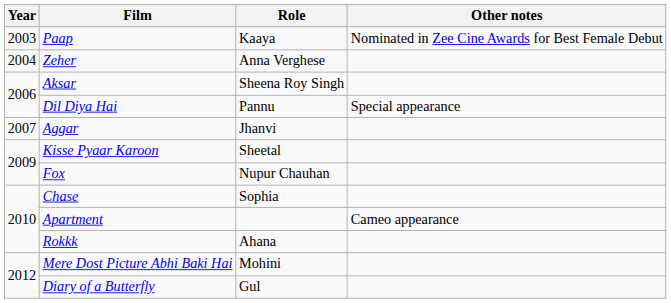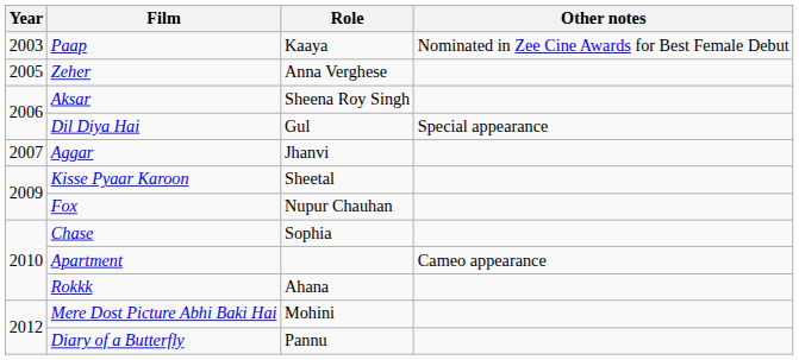Zeher | Year: 2004 -> 2005
Dil Diya Hai | Role: Pannu -> Gul
Diary of a Butterfly | Role: Gul -> Pannu
